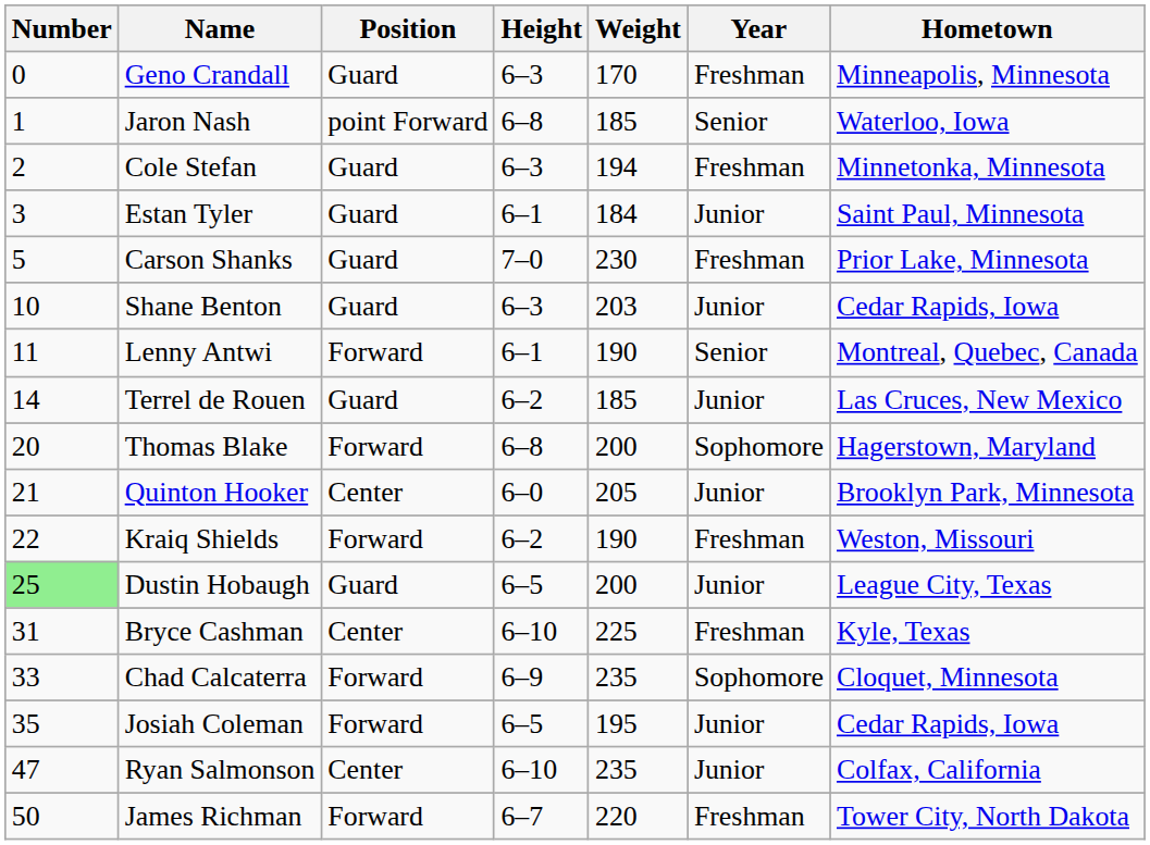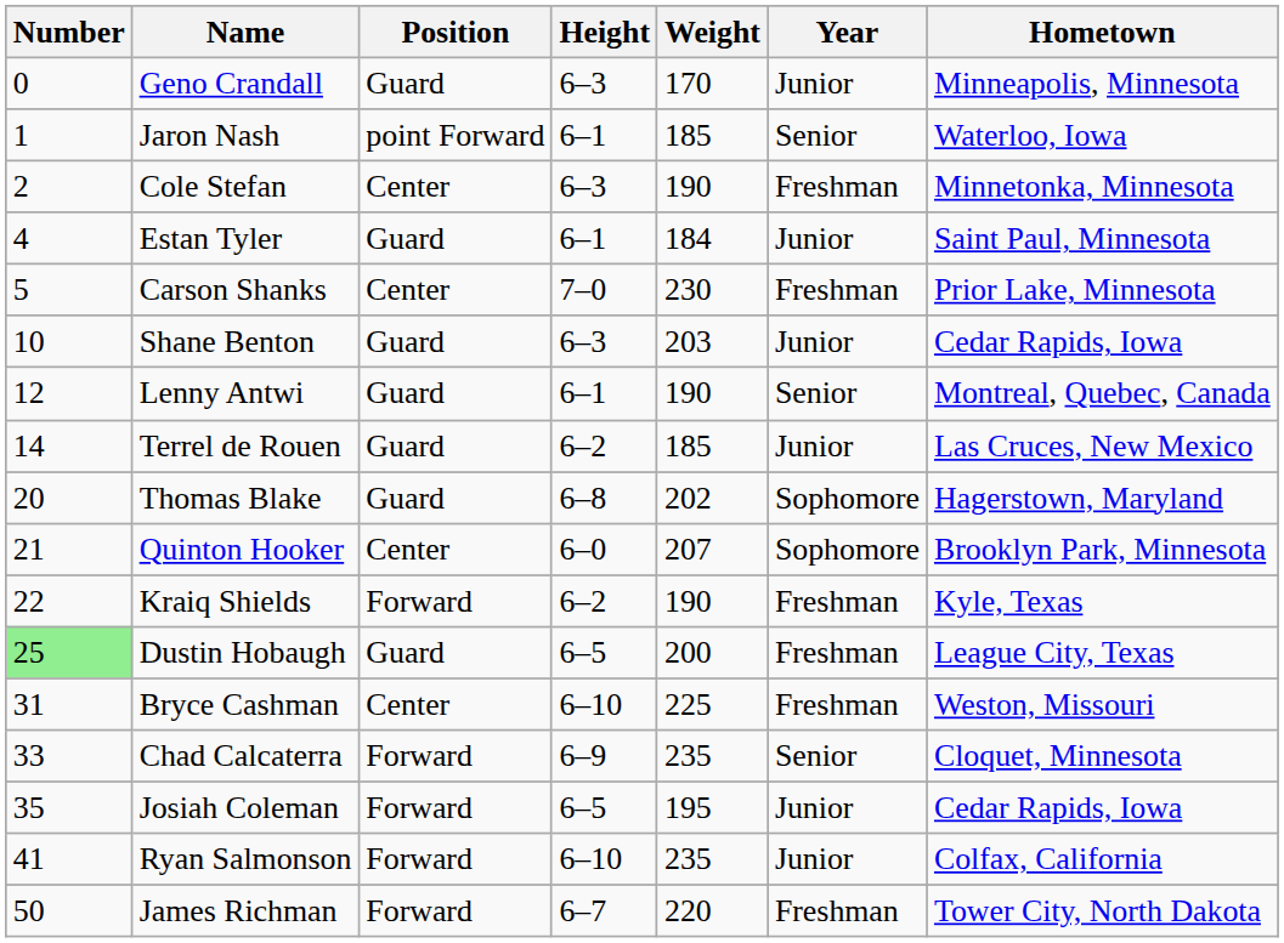Geno Crandall | Year: Freshman -> Junior
Jaron Nash | Height: 6–8 -> 6–1
Cole Stefan | Position: Guard -> Center
Cole Stefan | Weight: 194 -> 190
Estan Tyler | Number: 3 -> 4
Carson Shanks | Position: Guard -> Center
Lenny Antwi | Number: 11 -> 12
Lenny Antwi | Position: Forward -> Guard
Thomas Blake | Position: Forward -> Guard
Thomas Blake | Weight: 200 -> 202
Quinton Hooker | Weight: 205 -> 207
Quinton Hooker | Year: Junior -> Sophomore
Kraiq Shields | Hometown: Weston, Missouri -> Kyle, Texas
Dustin Hobaugh | Year: Junior -> Freshman
Bryce Cashman | Hometown: Kyle, Texas -> Weston, Missouri
Chad Calcaterra | Year: Sophomore -> Senior
Ryan Salmonson | Number: 47 -> 41
Ryan Salmonson | Position: Center -> Forward
